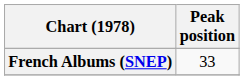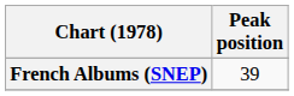French Albums (SNEP) | Peak position: 33 -> 39
